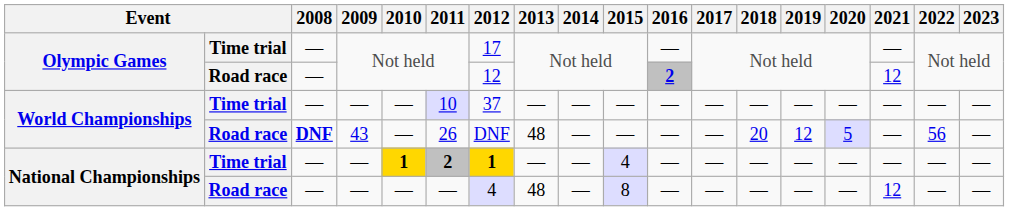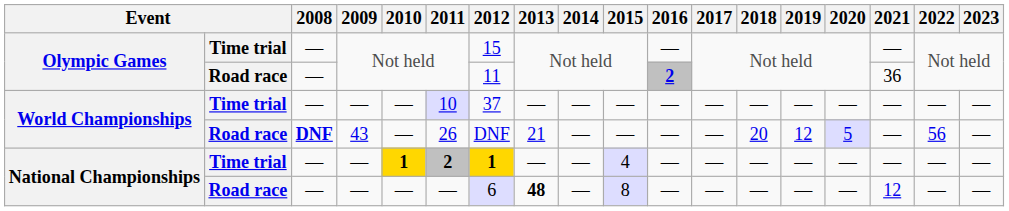Olympic Games / Time trial | 2012: 17 -> 15
Olympic Games / Road race | 2012: 12 -> 11
Olympic Games / Road race | 2021: 12 -> 36
World Championships / Road race | 2013: 48 -> 21
National Championships / Road race | 2012: 4 -> 6
National Championships / Road race | 2013: normal -> bold
